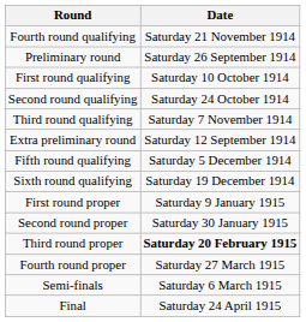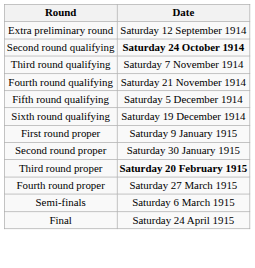rows swapped: Extra preliminary round <-> Fourth round qualifying
- row: Preliminary round | Saturday 26 September 1914
- row: First round qualifying | Saturday 10 October 1914
Second round qualifying | Date: normal -> bold
